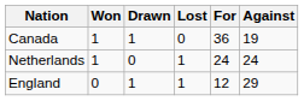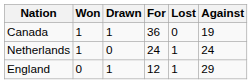columns swapped: Lost <-> For
